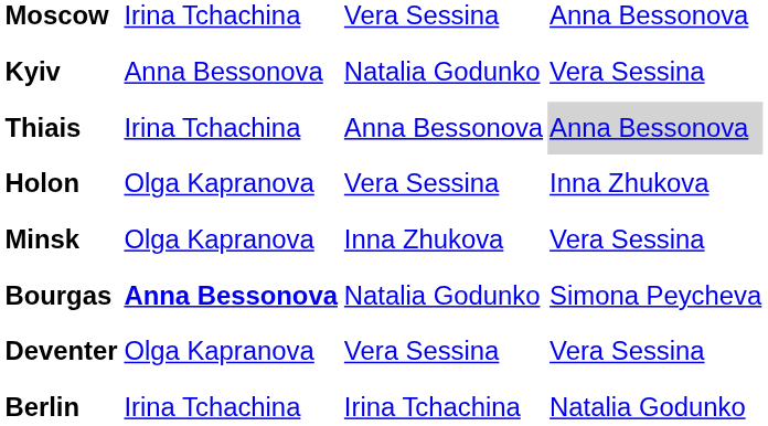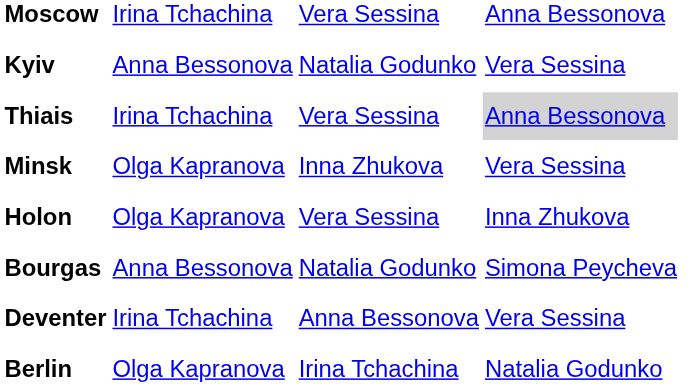Thiais | column 3: Anna Bessonova -> Vera Sessina
rows swapped: Minsk <-> Holon
Bourgas | column 2: bold -> normal
Deventer | column 2: Olga Kapranova -> Irina Tchachina
Deventer | column 3: Vera Sessina -> Anna Bessonova
Berlin | column 2: Irina Tchachina -> Olga Kapranova
